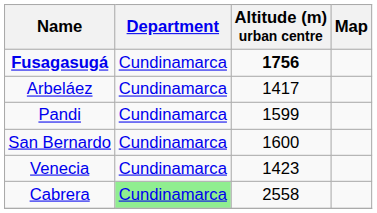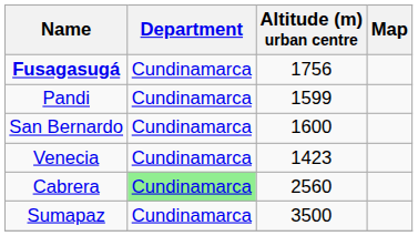Fusagasugá | Altitude (m) urban centre: bold -> normal
- row: Arbeláez | Cundinamarca | 1417
Cabrera | Altitude (m) urban centre: 2558 -> 2560
+ row: Sumapaz | Cundinamarca | 3500
